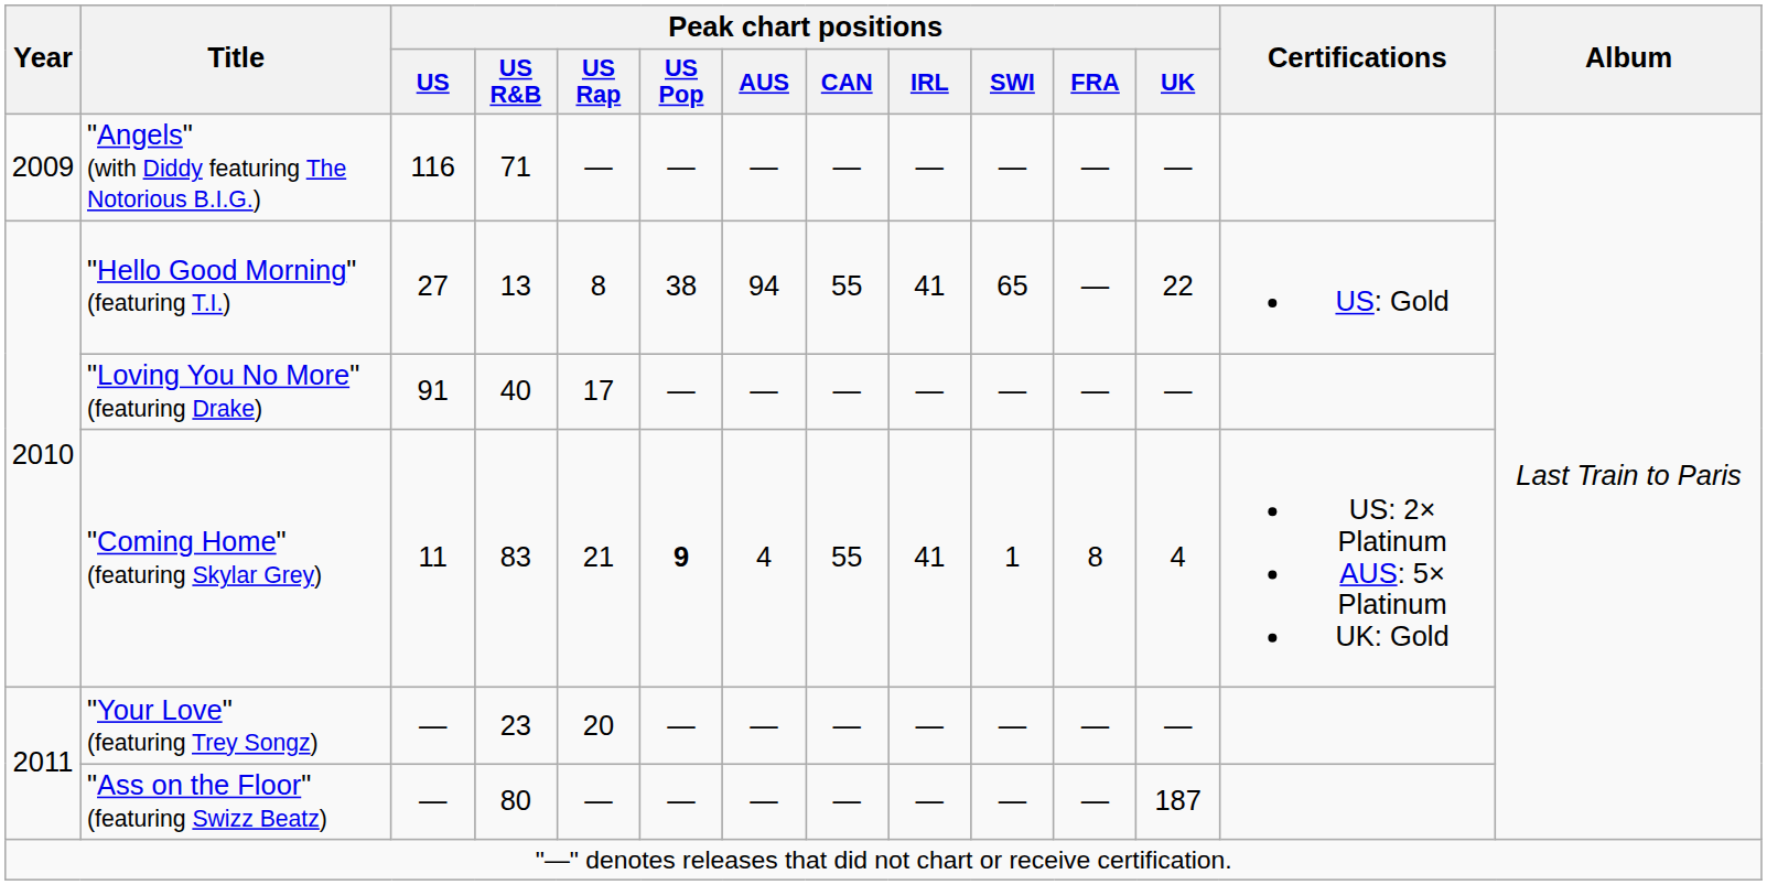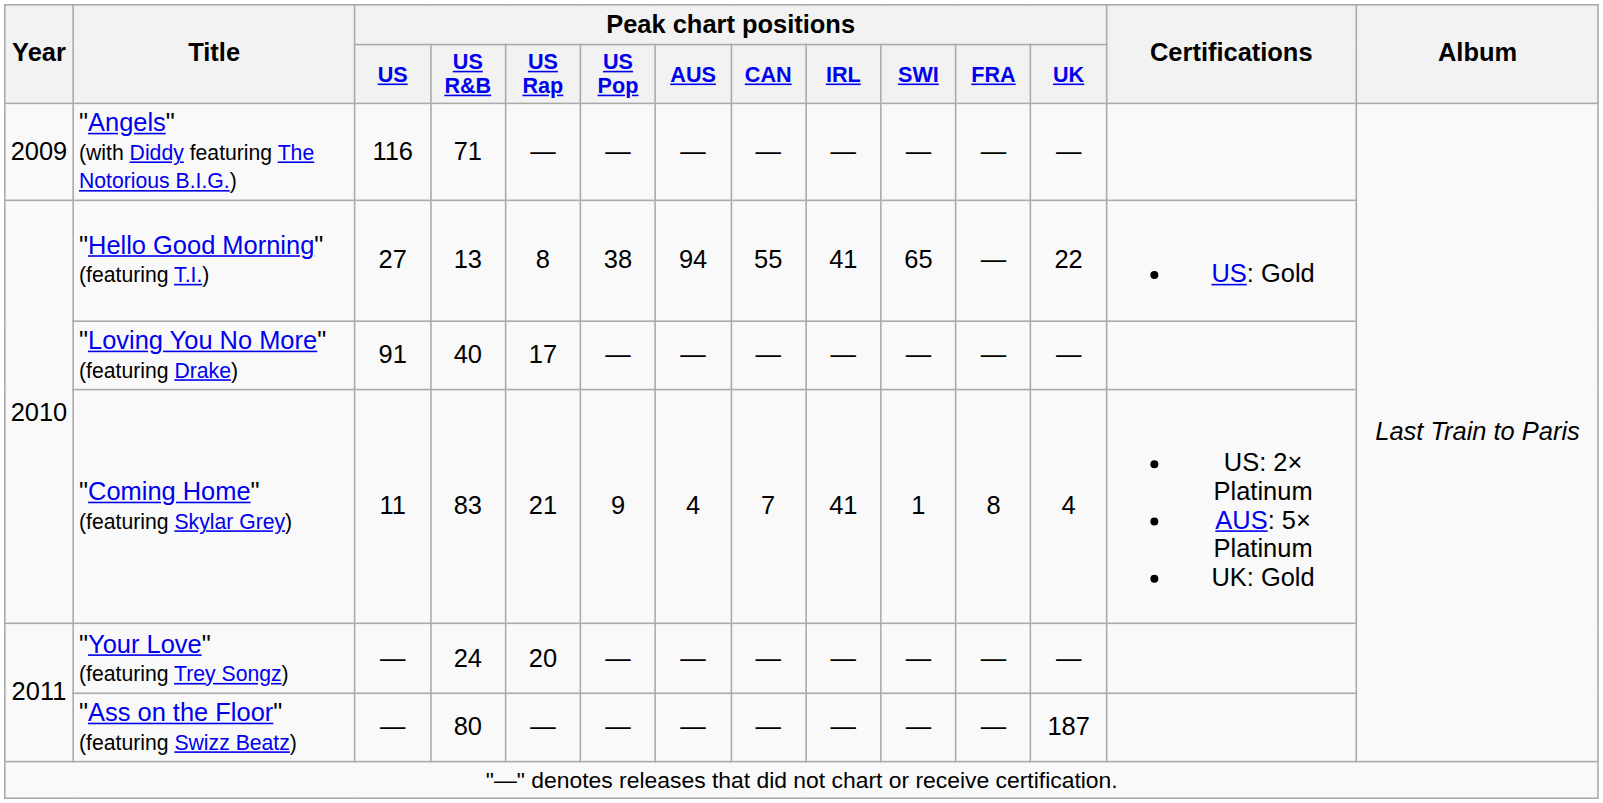"Coming Home" (featuring Skylar Grey) | Peak chart positions / US Pop: bold -> normal
"Coming Home" (featuring Skylar Grey) | Peak chart positions / CAN: 55 -> 7
"Your Love" (featuring Trey Songz) | Peak chart positions / US R&B: 23 -> 24
